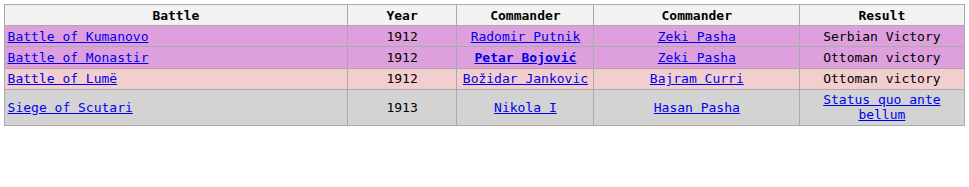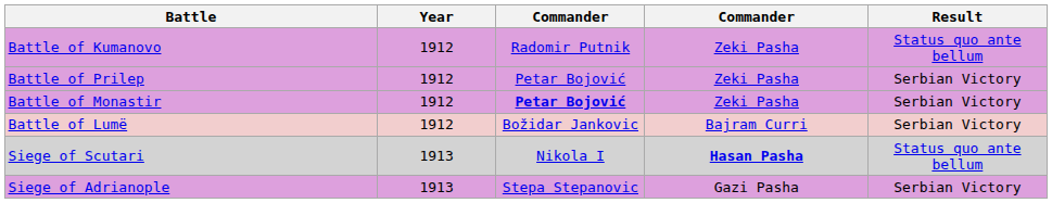Battle of Kumanovo | Result: Serbian Victory -> Status quo ante bellum
+ row: Battle of Prilep | 1912 | Petar Bojović | Zeki Pasha | Serbian Victory
Battle of Monastir | Result: Ottoman victory -> Serbian Victory
Battle of Lumë | Result: Ottoman victory -> Serbian Victory
Siege of Scutari | column 4: normal -> bold
+ row: Siege of Adrianople | 1913 | Stepa Stepanovic | Gazi Pasha | Serbian Victory
